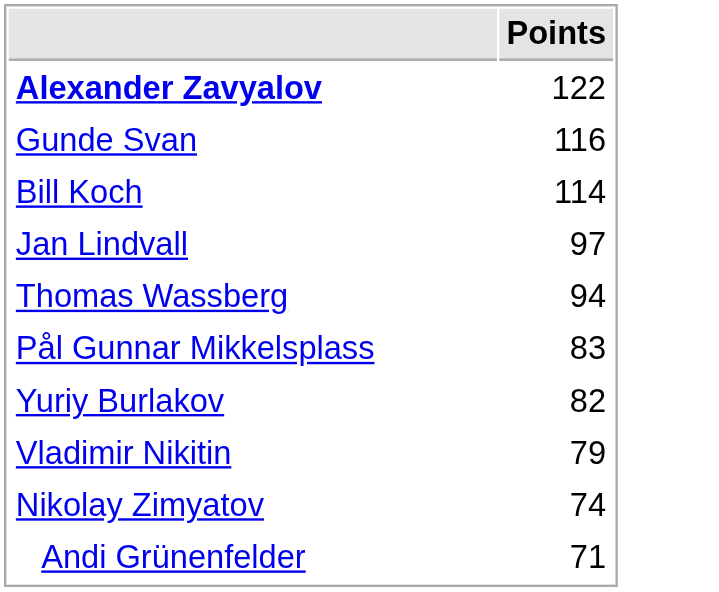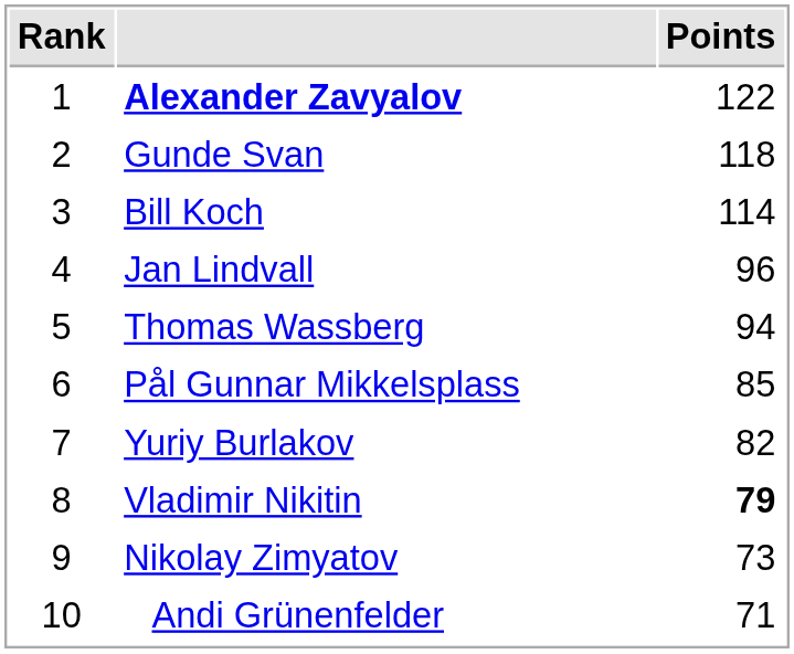+ column: Rank | 1 | 2 | 3 | 4 | 5 | 6 | 7 | 8 | 9 | 10
Gunde Svan | Points: 116 -> 118
Jan Lindvall | Points: 97 -> 96
Pål Gunnar Mikkelsplass | Points: 83 -> 85
Vladimir Nikitin | Points: normal -> bold
Nikolay Zimyatov | Points: 74 -> 73
